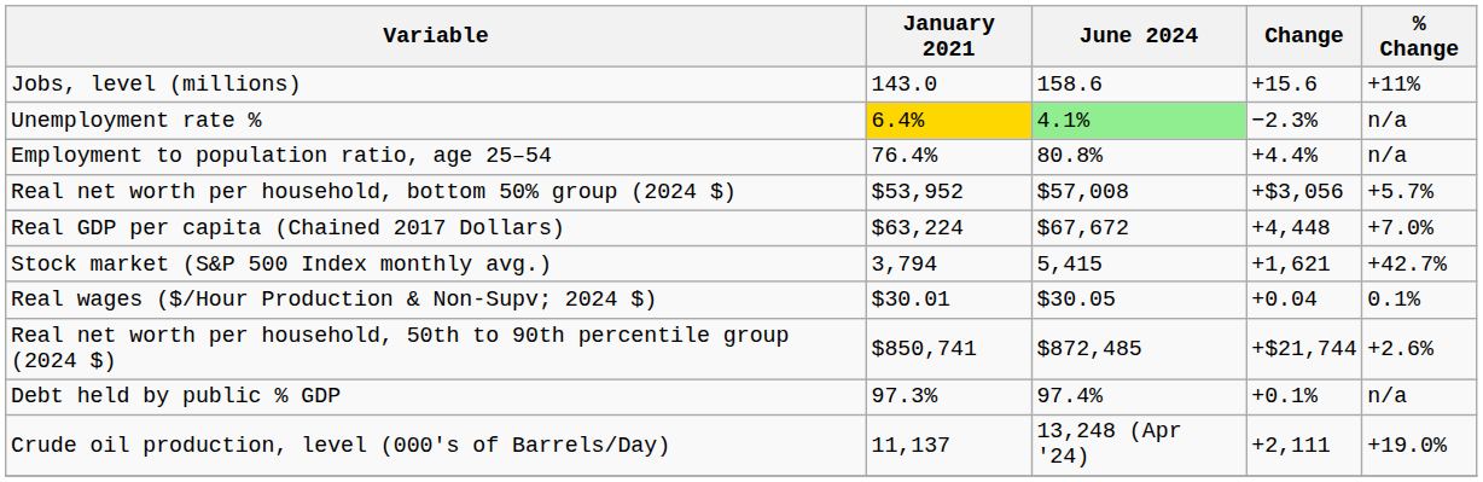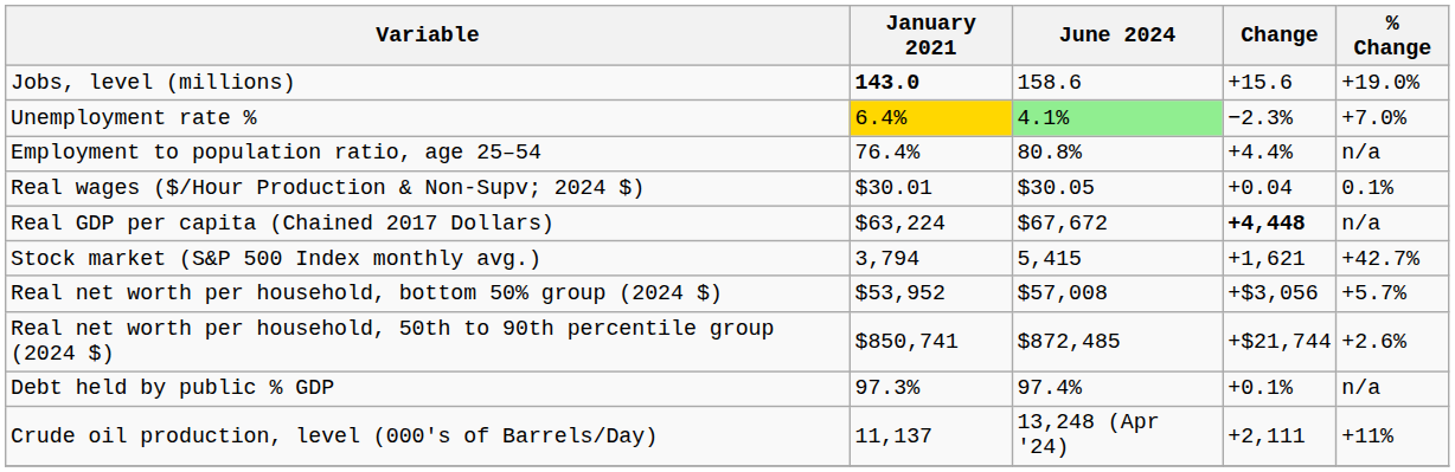Jobs, level (millions) | January 2021: normal -> bold
Jobs, level (millions) | % Change: +11% -> +19.0%
Unemployment rate % | % Change: n/a -> +7.0%
rows swapped: Real wages ($/Hour Production & Non-Supv; 2024 $) <-> Real net worth per household, bottom 50% group (2024 $)
Real GDP per capita (Chained 2017 Dollars) | Change: normal -> bold
Real GDP per capita (Chained 2017 Dollars) | % Change: +7.0% -> n/a
Crude oil production, level (000's of Barrels/Day) | % Change: +19.0% -> +11%
